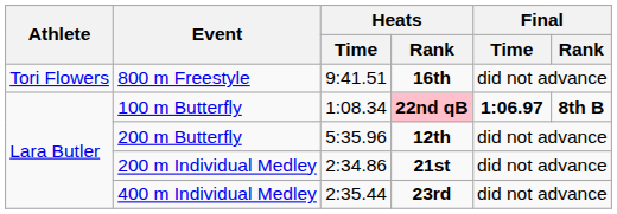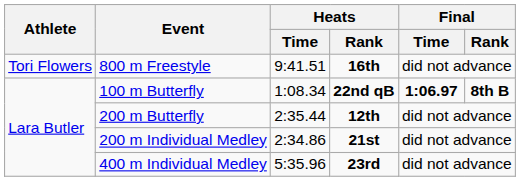100 m Butterfly | Heats / Rank: pink background -> no background
200 m Butterfly | Heats / Time: 5:35.96 -> 2:35.44
400 m Individual Medley | Heats / Time: 2:35.44 -> 5:35.96
